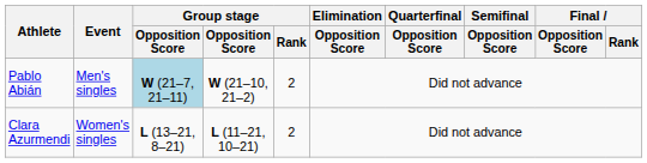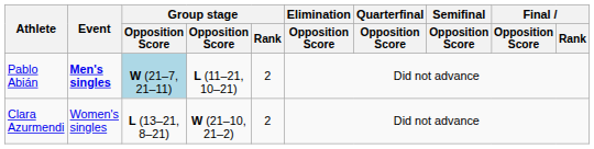Pablo Abián | Event: normal -> bold
Pablo Abián | column 4: W (21–10, 21–2) -> L (11–21, 10–21)
Clara Azurmendi | column 4: L (11–21, 10–21) -> W (21–10, 21–2)
